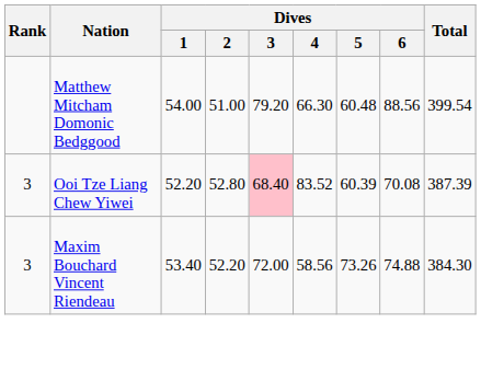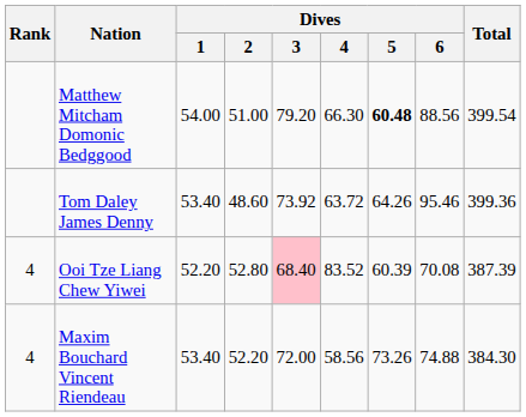Matthew Mitcham Domonic Bedggood | Dives / 5: normal -> bold
+ row: Tom Daley James Denny | 53.40 | 48.60 | 73.92 | 63.72 | 64.26 | 95.46 | 399.36
Ooi Tze Liang Chew Yiwei | Rank: 3 -> 4
Maxim Bouchard Vincent Riendeau | Rank: 3 -> 4
